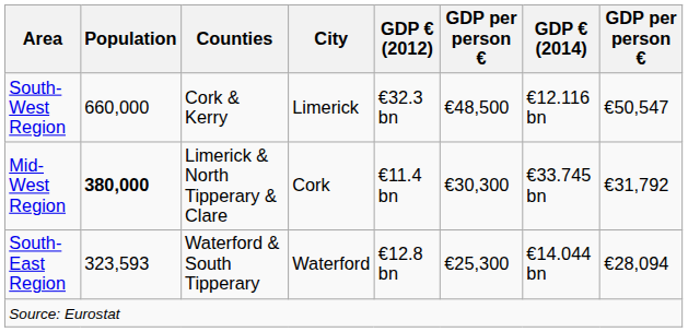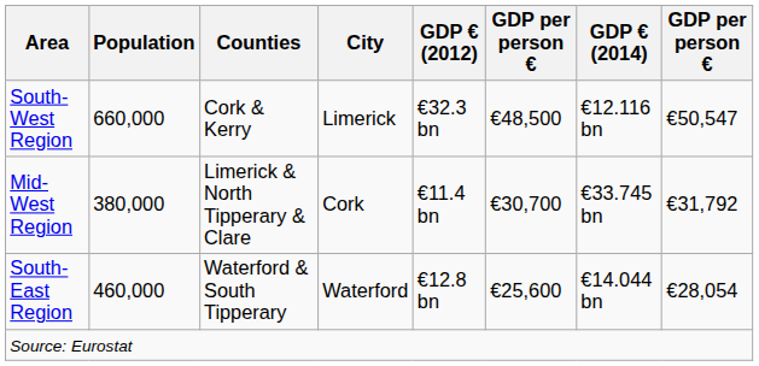Mid-West Region | Population: bold -> normal
Mid-West Region | column 6: €30,300 -> €30,700
South-East Region | Population: 323,593 -> 460,000
South-East Region | column 6: €25,300 -> €25,600
South-East Region | column 8: €28,094 -> €28,054
